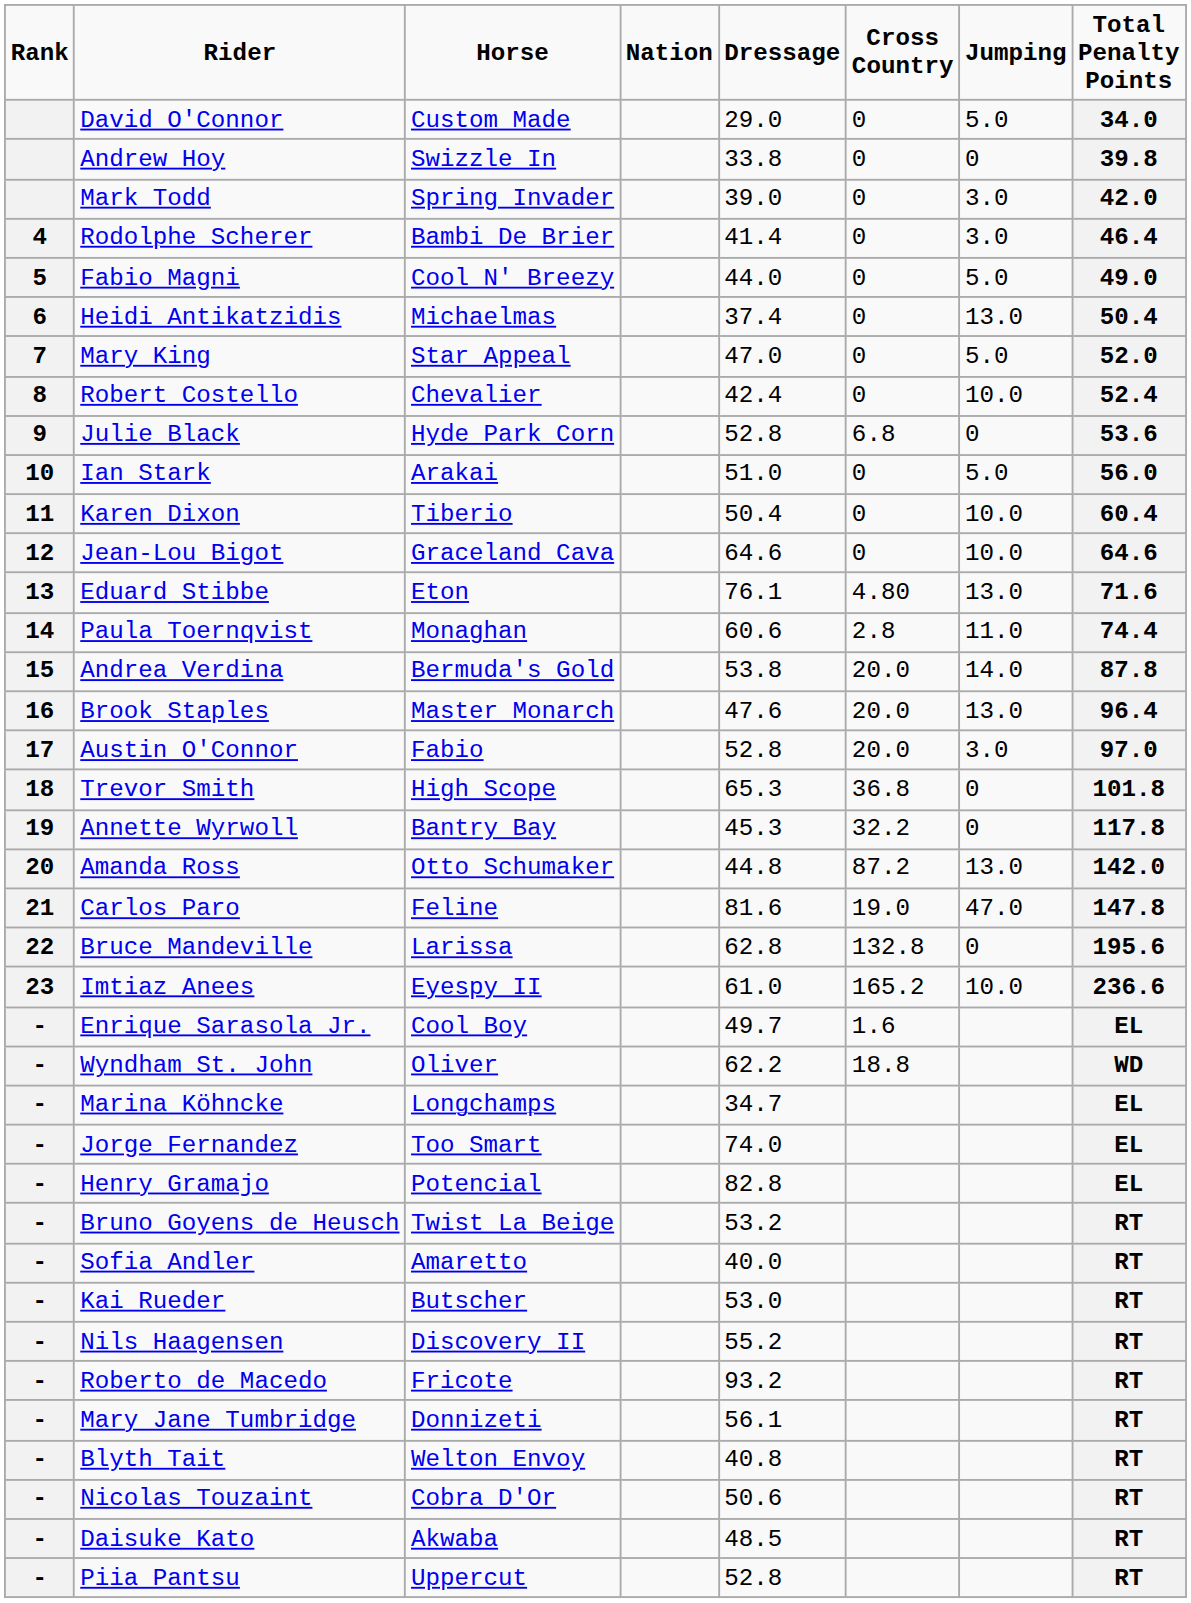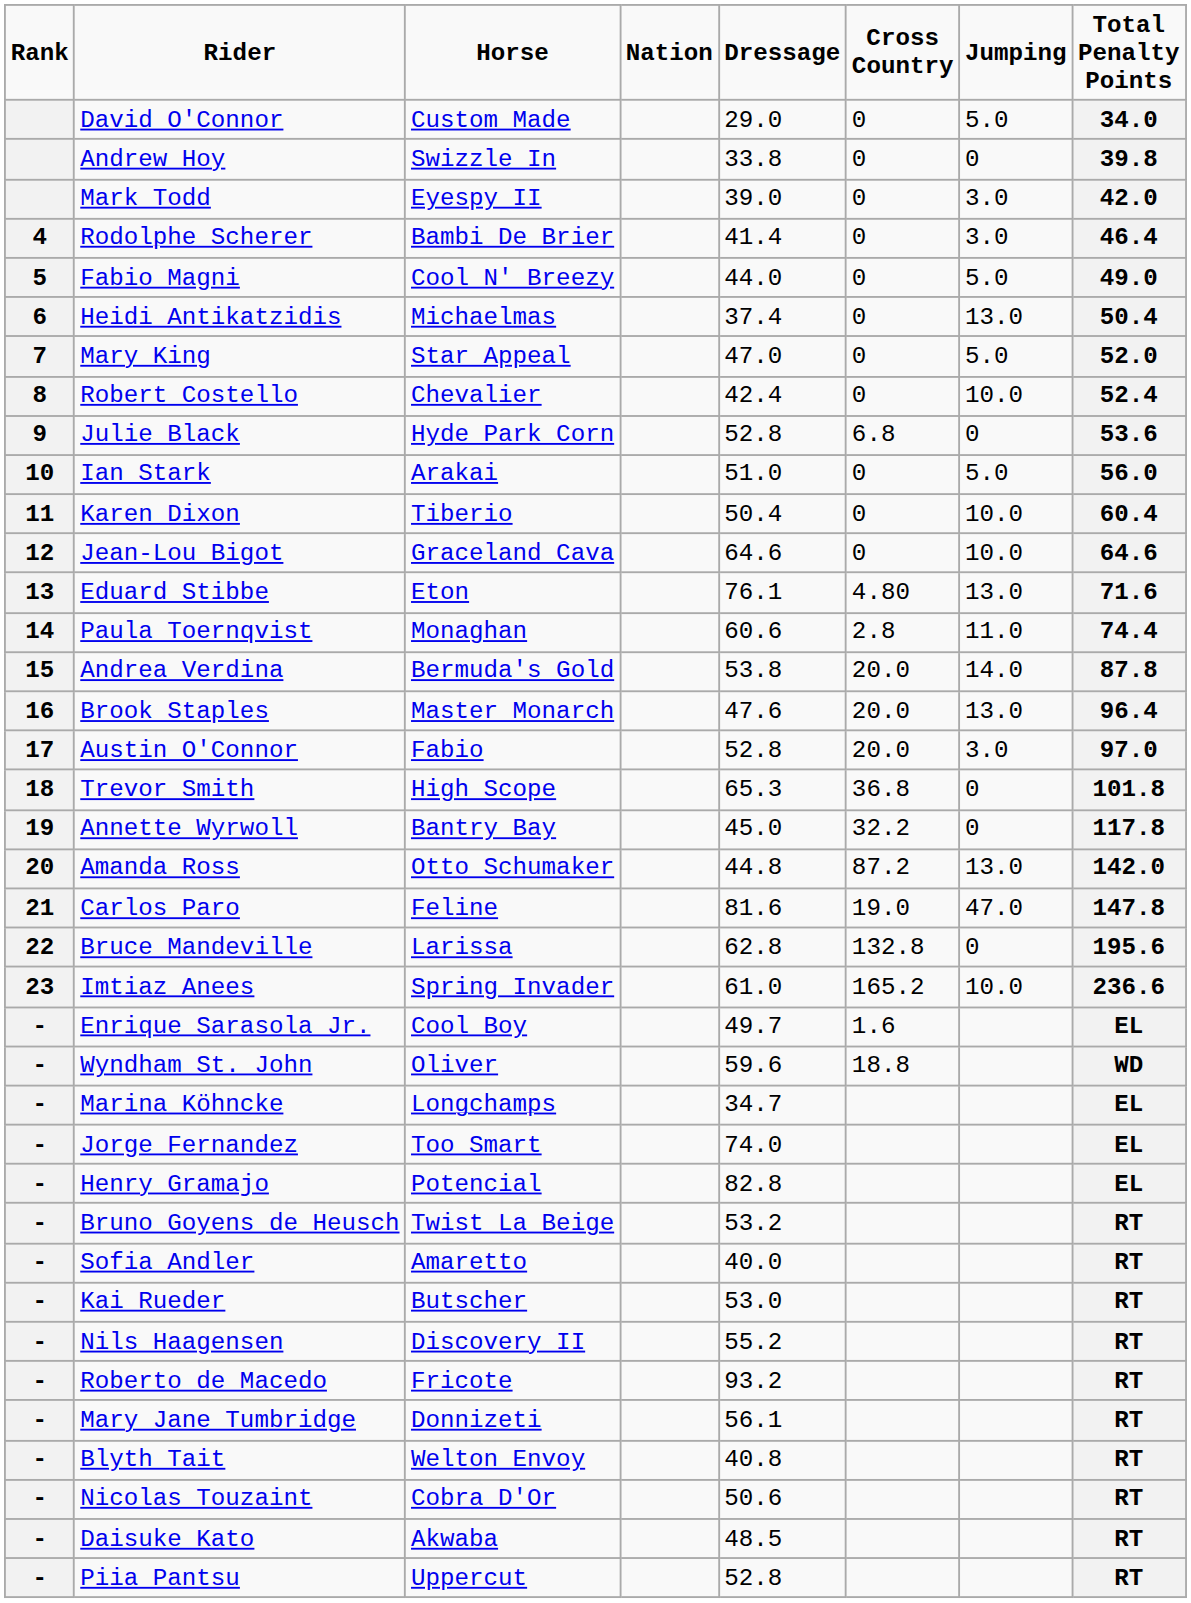Mark Todd | Horse: Spring Invader -> Eyespy II
Annette Wyrwoll | Dressage: 45.3 -> 45.0
Imtiaz Anees | Horse: Eyespy II -> Spring Invader
Wyndham St. John | Dressage: 62.2 -> 59.6
